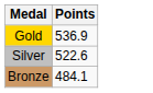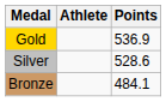+ column: Athlete
Silver | Points: 522.6 -> 528.6
